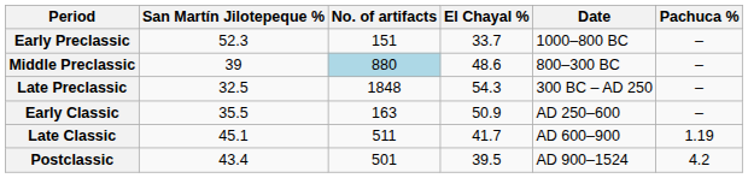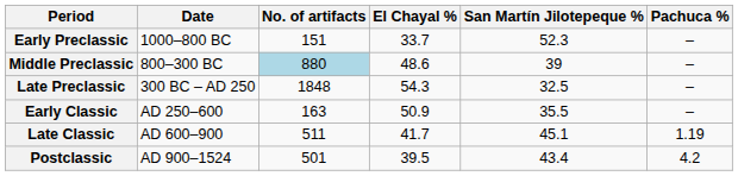columns swapped: Date <-> San Martín Jilotepeque %
